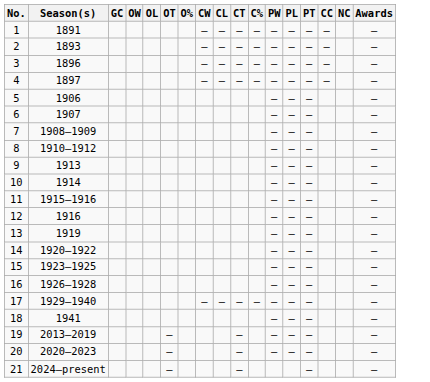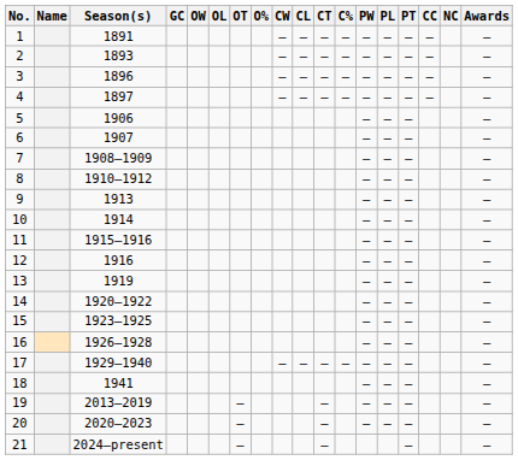+ column: Name
